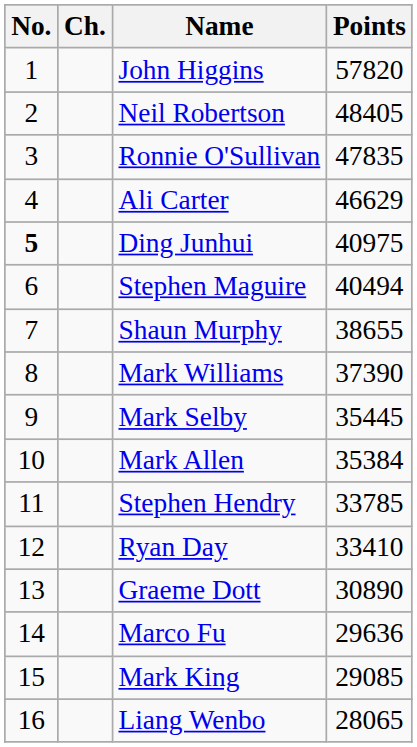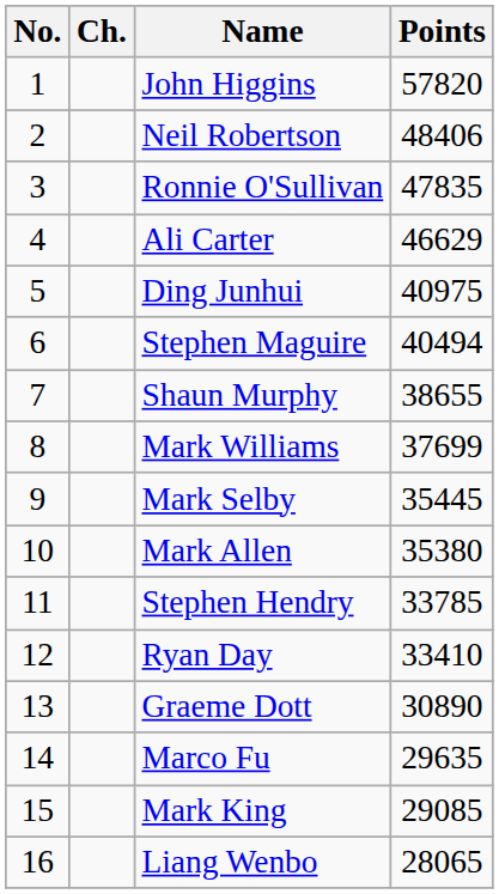Neil Robertson | Points: 48405 -> 48406
Ding Junhui | No.: bold -> normal
Mark Williams | Points: 37390 -> 37699
Mark Allen | Points: 35384 -> 35380
Marco Fu | Points: 29636 -> 29635
